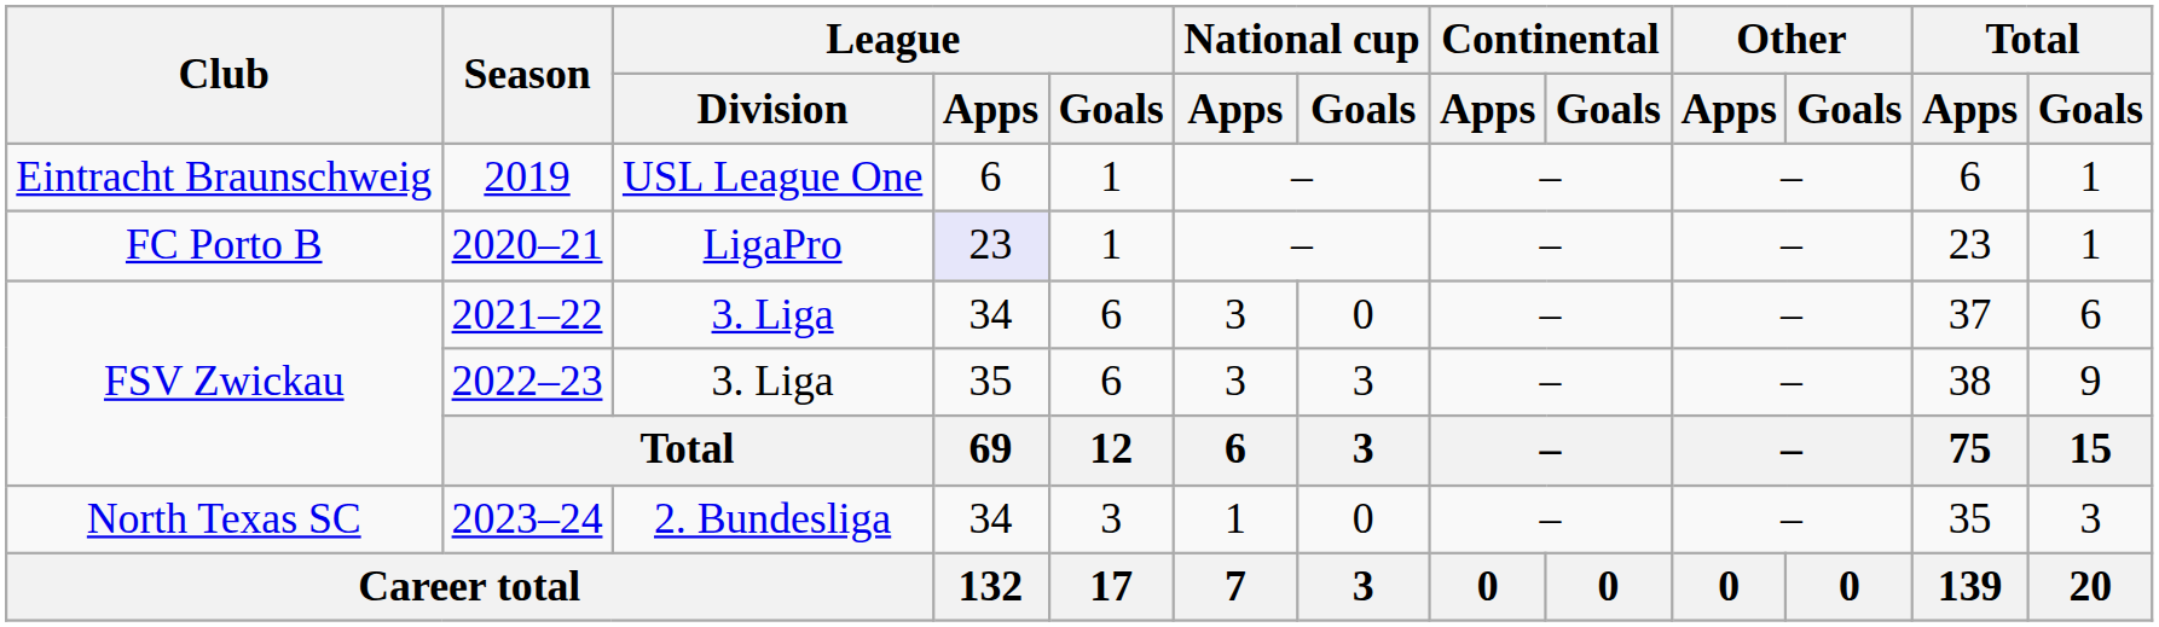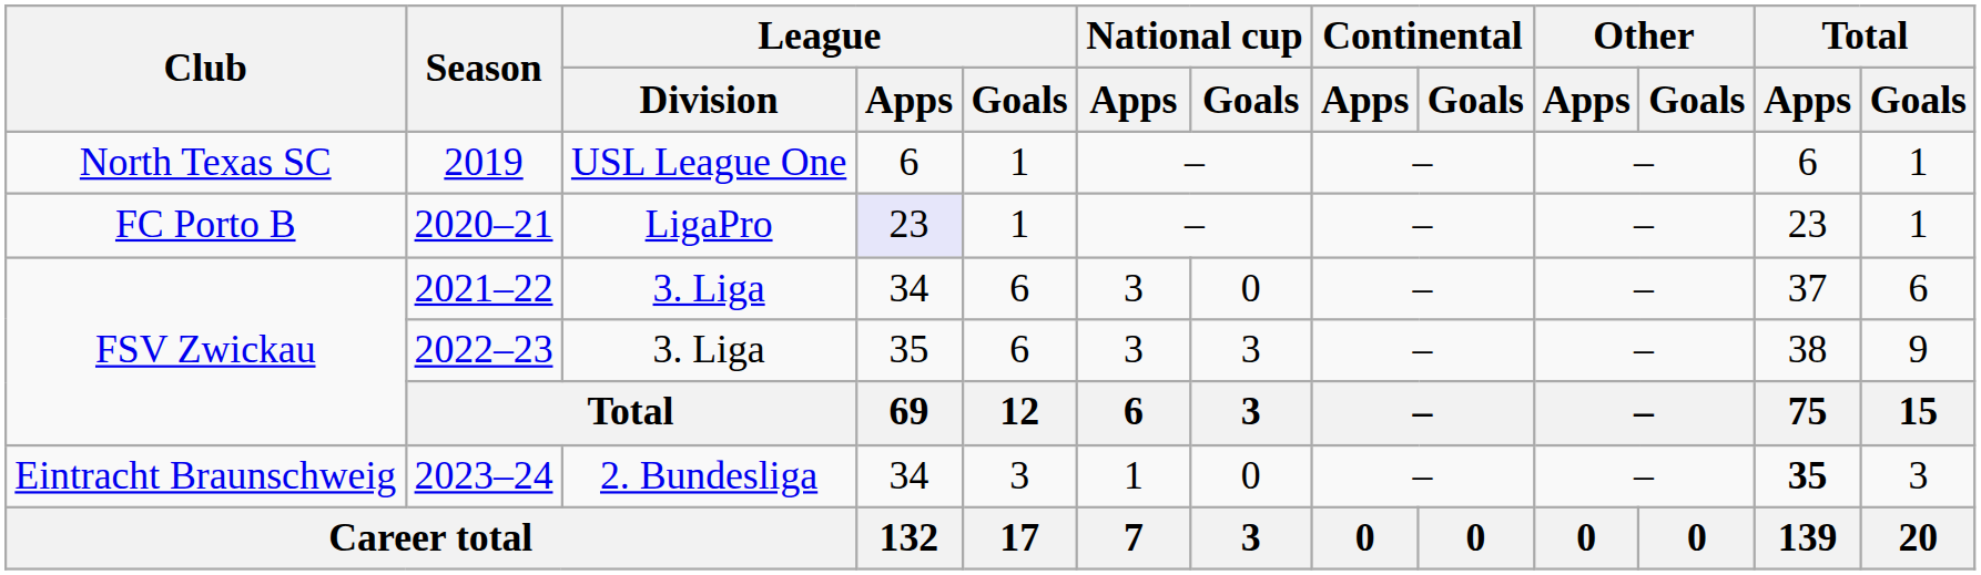2019 | Club: Eintracht Braunschweig -> North Texas SC
2023–24 | Club: North Texas SC -> Eintracht Braunschweig
2023–24 | Total / Apps: normal -> bold
